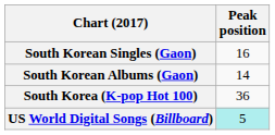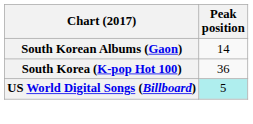- row: South Korean Singles (Gaon) | 16
